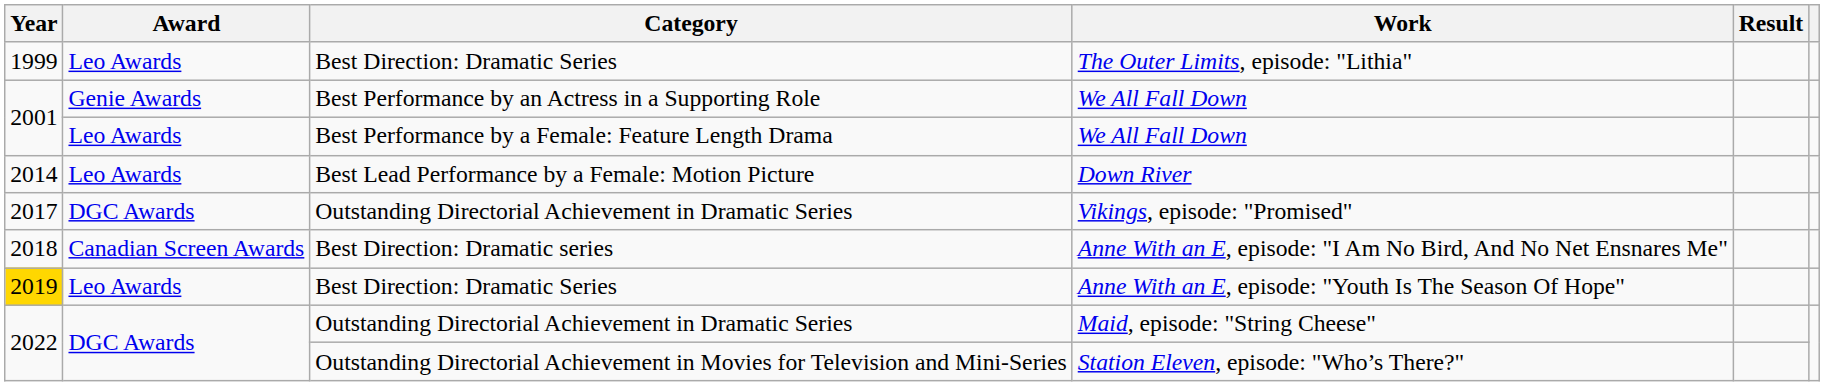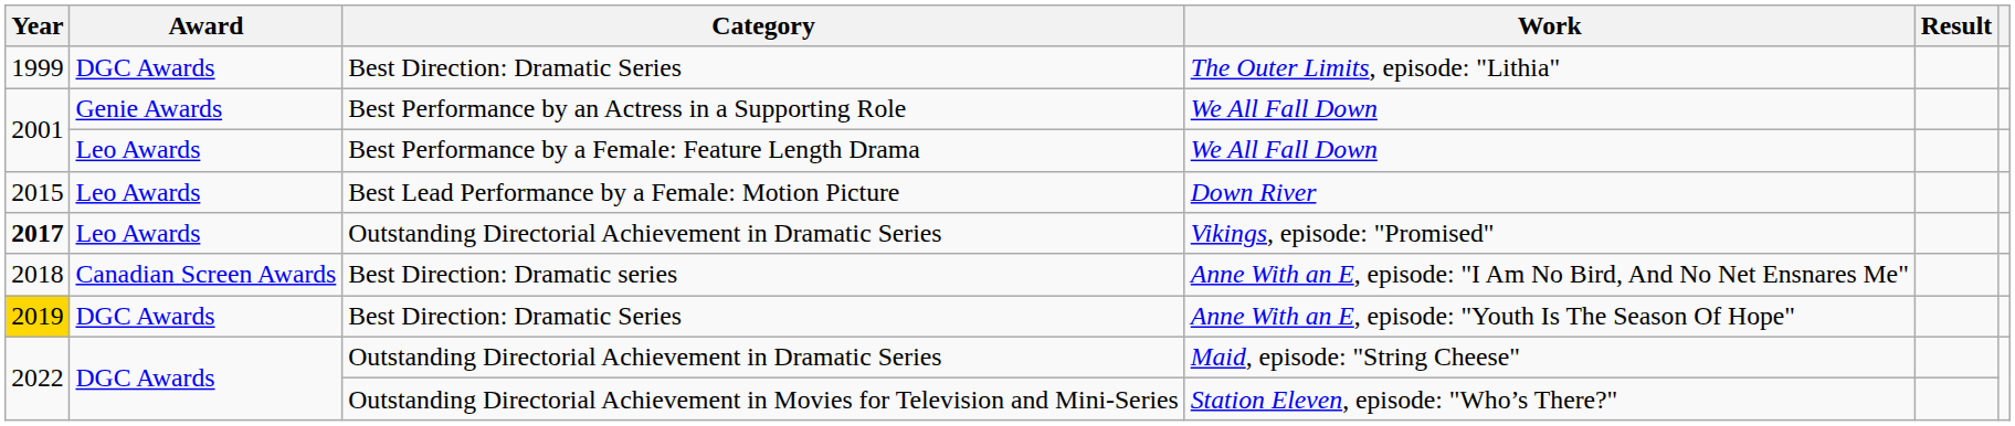The Outer Limits, episode: "Lithia" | Award: Leo Awards -> DGC Awards
Down River | Year: 2014 -> 2015
Vikings, episode: "Promised" | Year: normal -> bold
Vikings, episode: "Promised" | Award: DGC Awards -> Leo Awards
Anne With an E, episode: "Youth Is The Season Of Hope" | Award: Leo Awards -> DGC Awards
